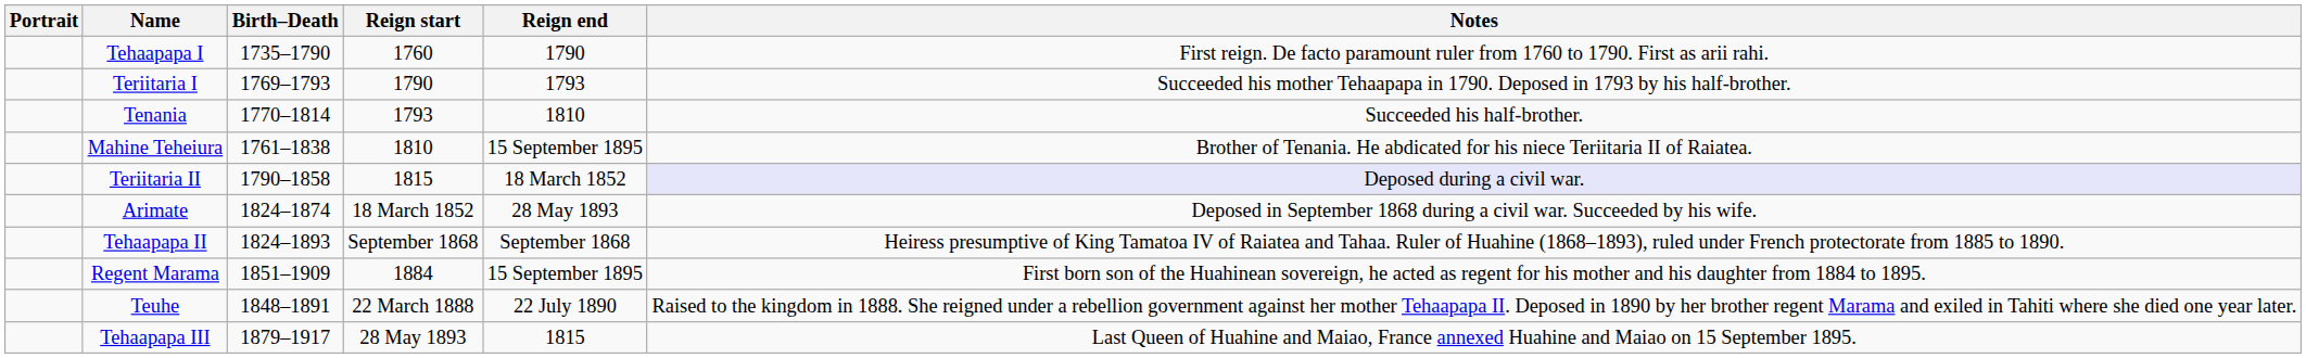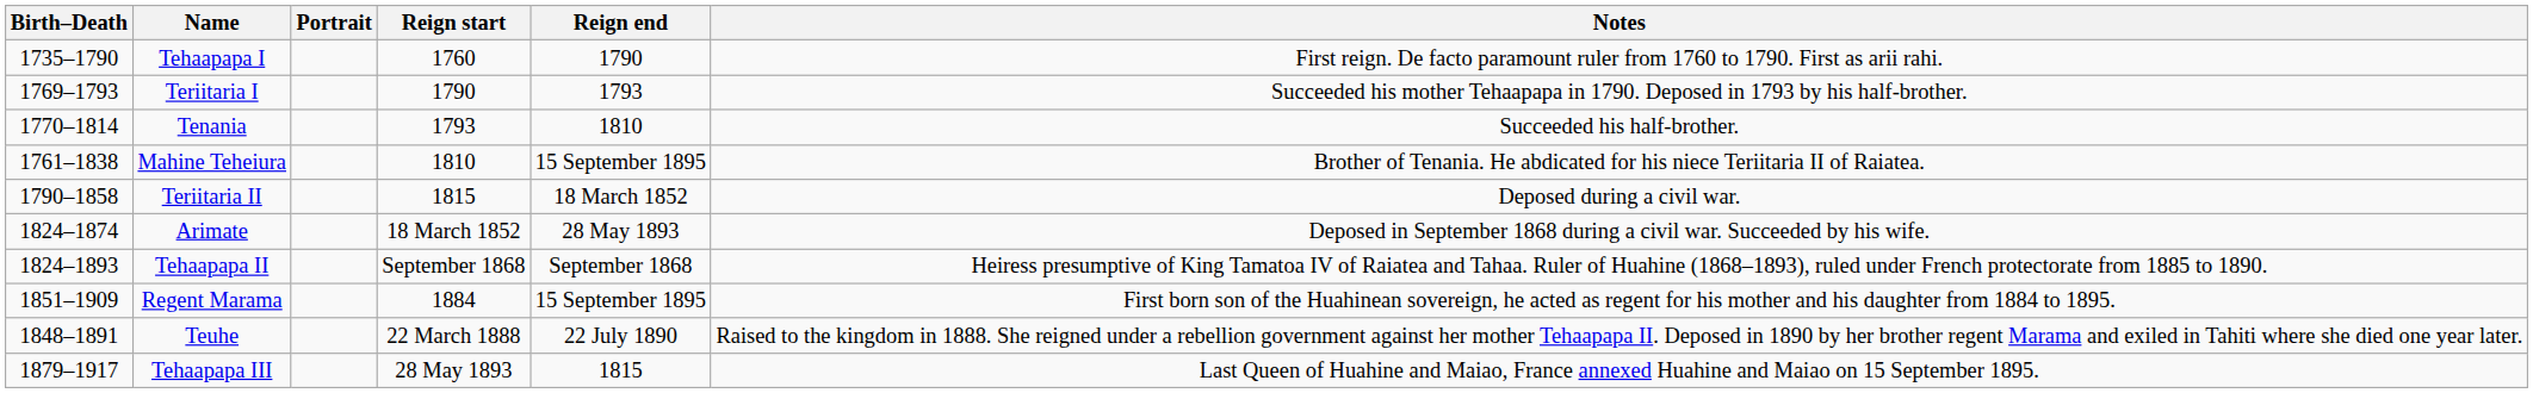columns swapped: Portrait <-> Birth–Death
Teriitaria II | Notes: lavender background -> no background
